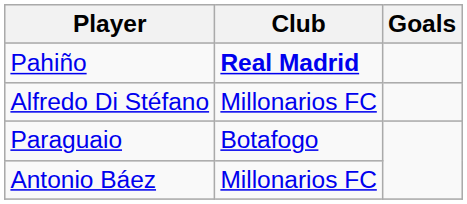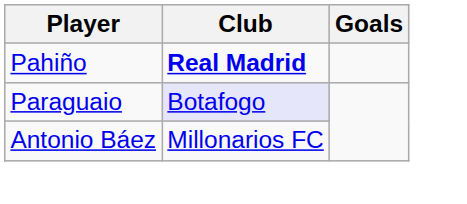- row: Alfredo Di Stéfano | Millonarios FC
Paraguaio | Club: no background -> lavender background
